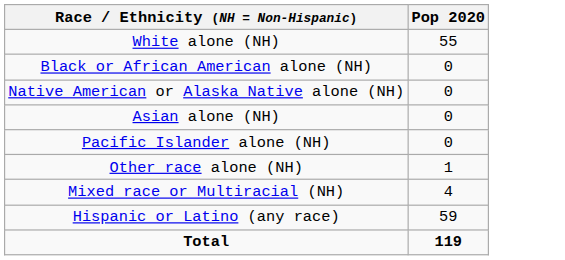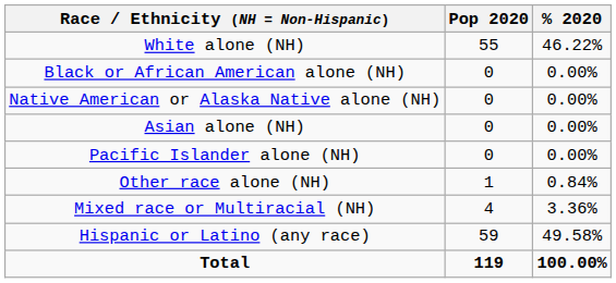+ column: % 2020 | 46.22% | 0.00% | 0.00% | 0.00% | 0.00% | 0.84% | 3.36% | 49.58% | 100.00%
